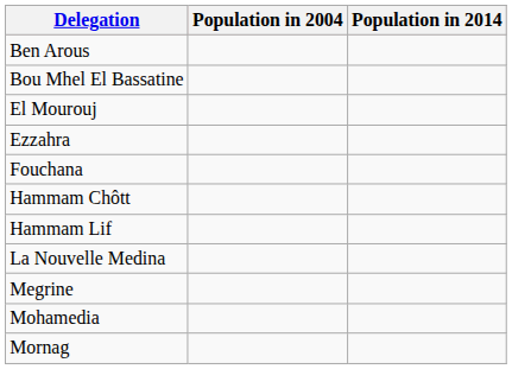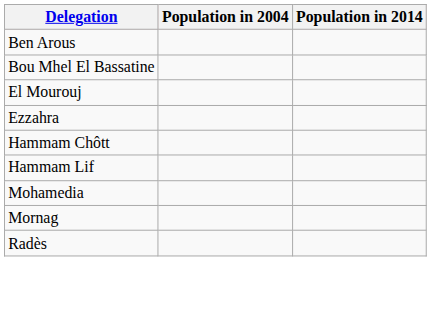- row: Fouchana
- row: La Nouvelle Medina
- row: Megrine
+ row: Radès
